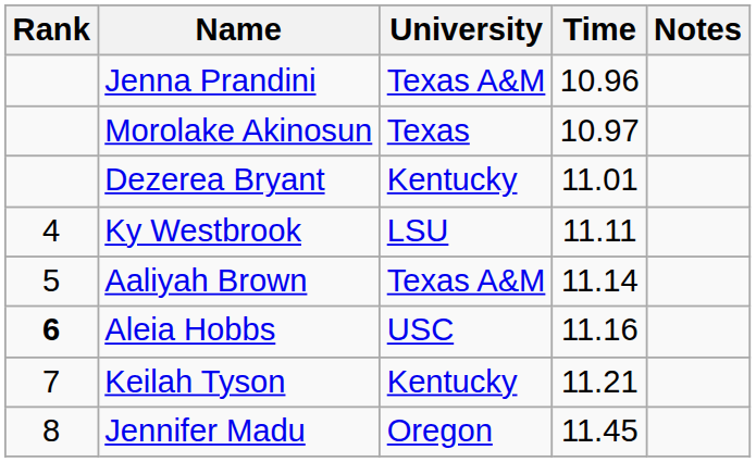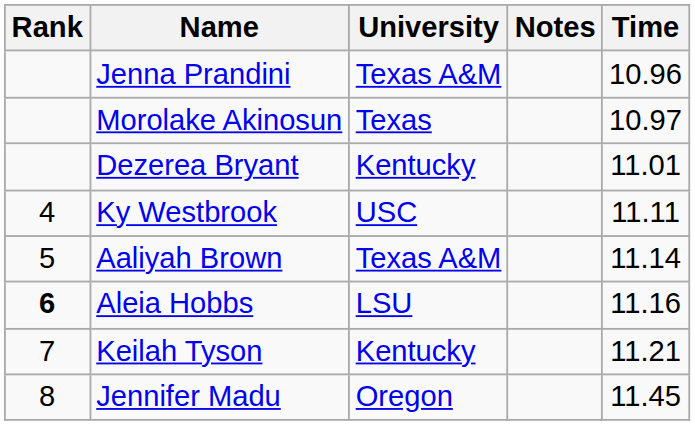columns swapped: Time <-> Notes
Ky Westbrook | University: LSU -> USC
Aleia Hobbs | University: USC -> LSU
